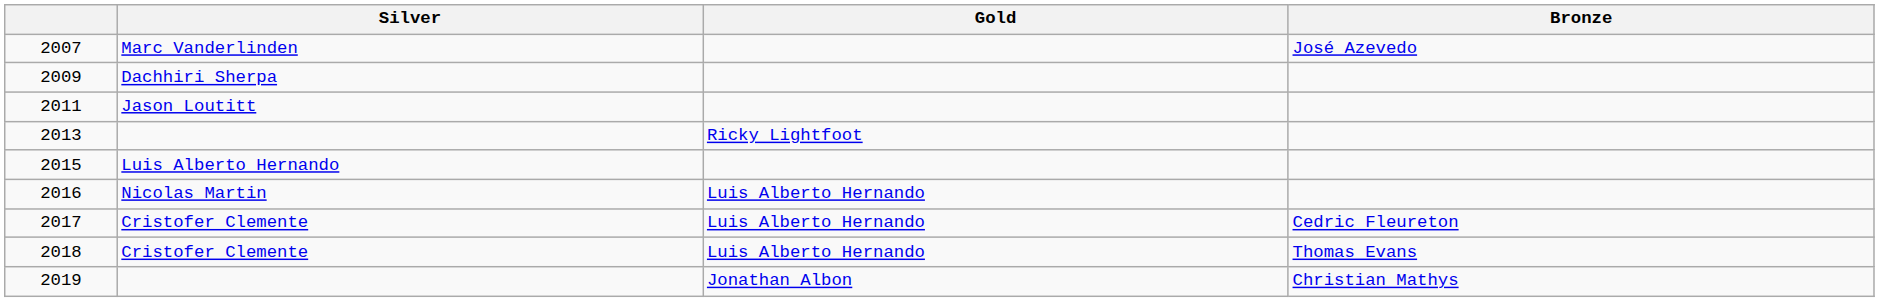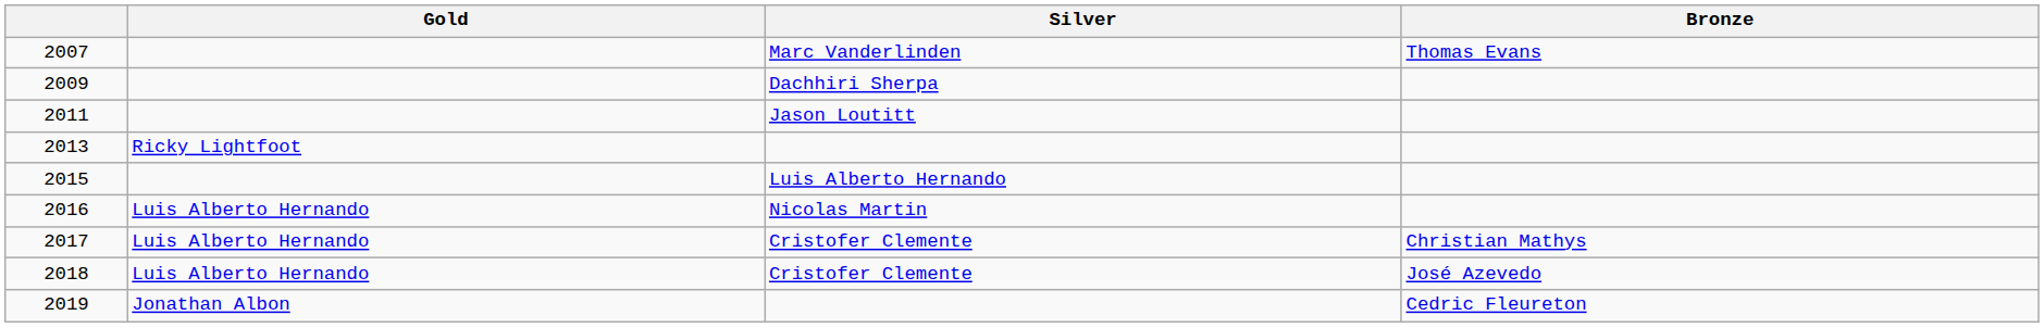columns swapped: Gold <-> Silver
2007 | Bronze: José Azevedo -> Thomas Evans
2017 | Bronze: Cedric Fleureton -> Christian Mathys
2018 | Bronze: Thomas Evans -> José Azevedo
2019 | Bronze: Christian Mathys -> Cedric Fleureton
